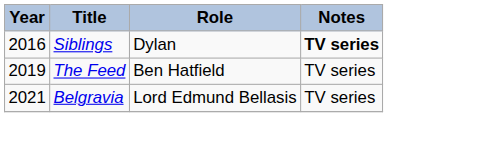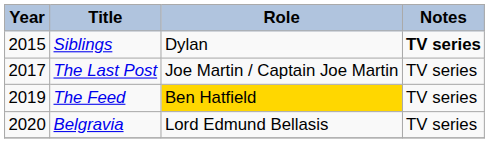Siblings | Year: 2016 -> 2015
+ row: 2017 | The Last Post | Joe Martin / Captain Joe Martin | TV series
The Feed | Role: no background -> gold background
Belgravia | Year: 2021 -> 2020
